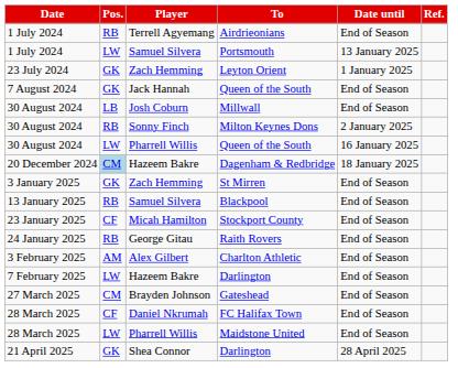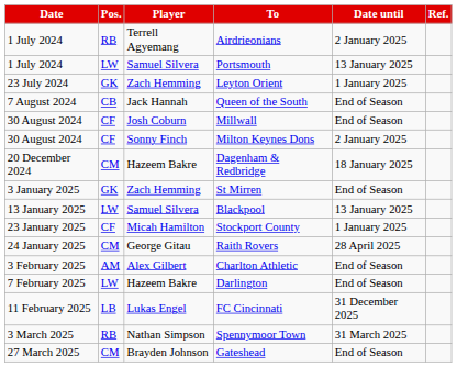Airdrieonians | Date until: End of Season -> 2 January 2025
7 August 2024 / Queen of the South | Pos.: GK -> CB
Millwall | Pos.: LB -> CF
Milton Keynes Dons | Pos.: RB -> CF
- row: 30 August 2024 | LW | Pharrell Willis | Queen of the South | 16 January 2025
Dagenham & Redbridge | Pos.: lightblue background -> no background
Blackpool | Pos.: RB -> LW
Blackpool | Date until: End of Season -> 13 January 2025
Stockport County | Date until: End of Season -> 1 January 2025
Raith Rovers | Pos.: RB -> CM
Raith Rovers | Date until: End of Season -> 28 April 2025
+ row: 11 February 2025 | LB | Lukas Engel | FC Cincinnati | 31 December 2025
+ row: 3 March 2025 | RB | Nathan Simpson | Spennymoor Town | 31 March 2025
- row: 28 March 2025 | CF | Daniel Nkrumah | FC Halifax Town | End of Season
- row: 28 March 2025 | LW | Pharrell Willis | Maidstone United | End of Season
- row: 21 April 2025 | GK | Shea Connor | Darlington | 28 April 2025
